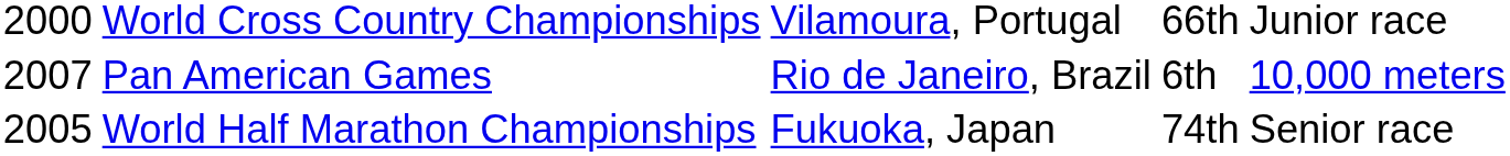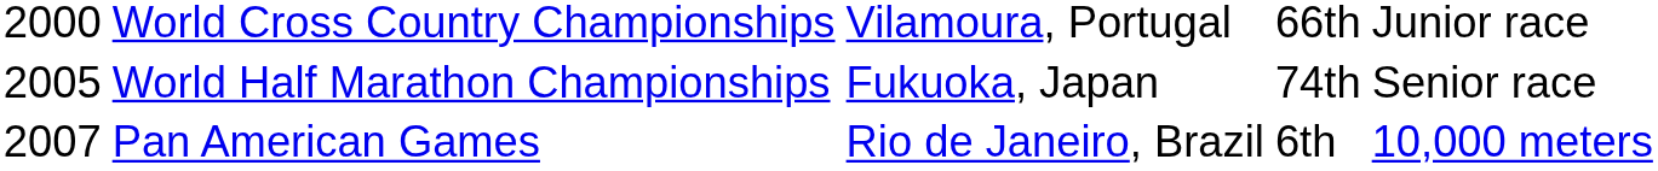rows swapped: World Half Marathon Championships <-> Pan American Games
